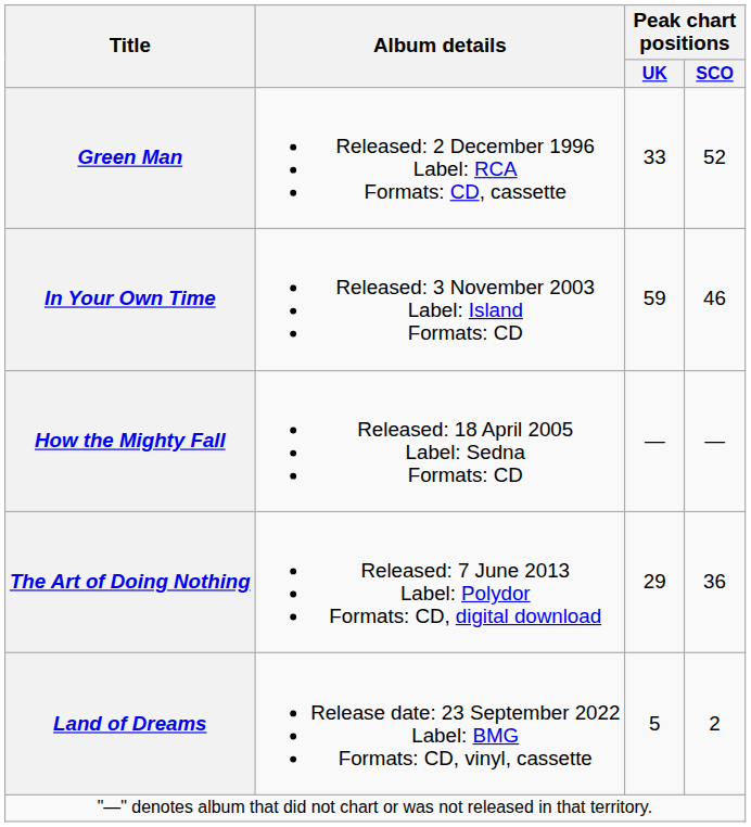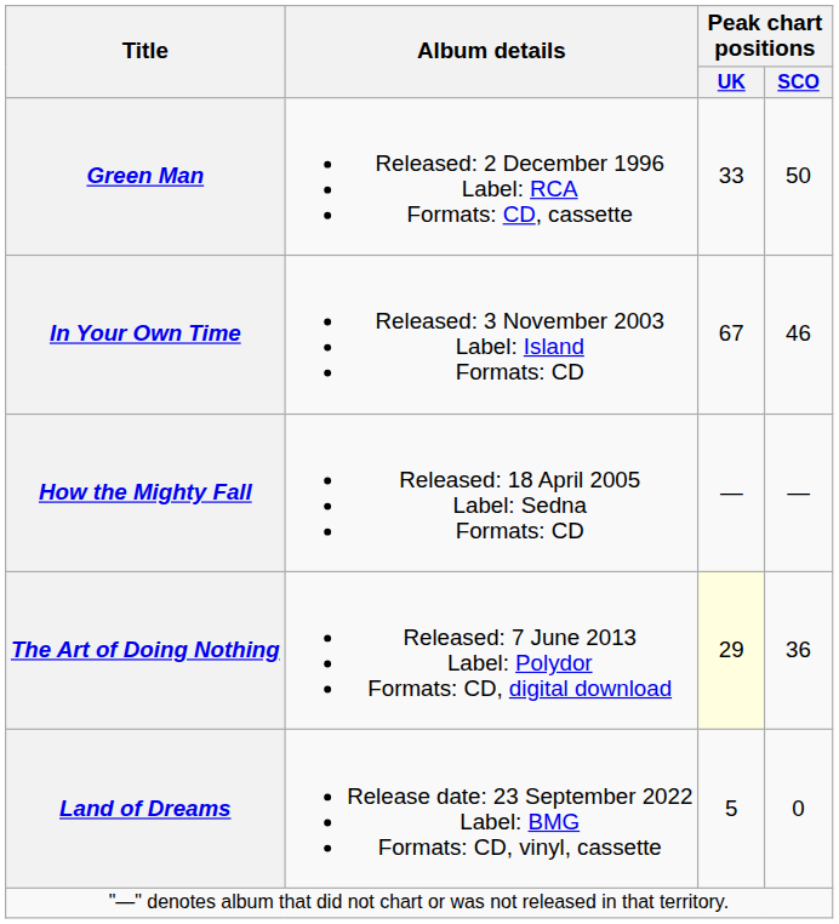Green Man | Peak chart positions / SCO: 52 -> 50
In Your Own Time | Peak chart positions / UK: 59 -> 67
The Art of Doing Nothing | Peak chart positions / UK: no background -> lightyellow background
Land of Dreams | Peak chart positions / SCO: 2 -> 0
